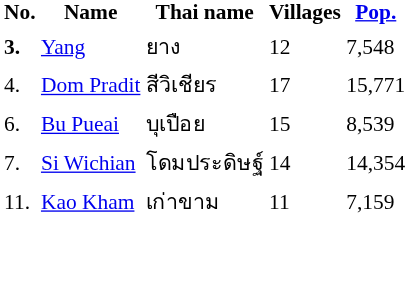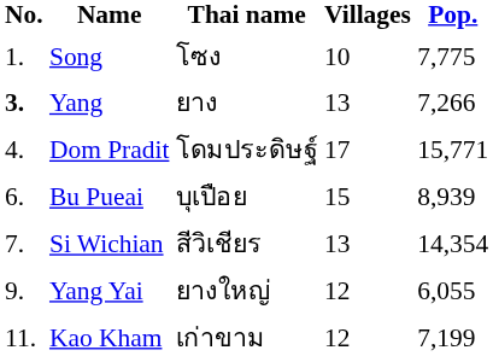+ row: 1. | Song | โซง | 10 | 7,775
Yang | Villages: 12 -> 13
Yang | Pop.: 7,548 -> 7,266
Dom Pradit | Thai name: สีวิเชียร -> โดมประดิษฐ์
Bu Pueai | Pop.: 8,539 -> 8,939
Si Wichian | Thai name: โดมประดิษฐ์ -> สีวิเชียร
Si Wichian | Villages: 14 -> 13
+ row: 9. | Yang Yai | ยางใหญ่ | 12 | 6,055
Kao Kham | Villages: 11 -> 12
Kao Kham | Pop.: 7,159 -> 7,199
